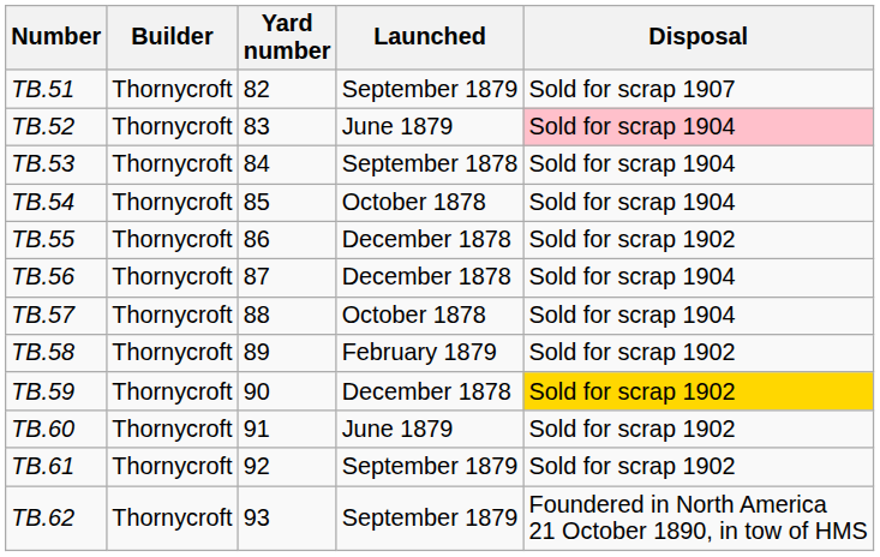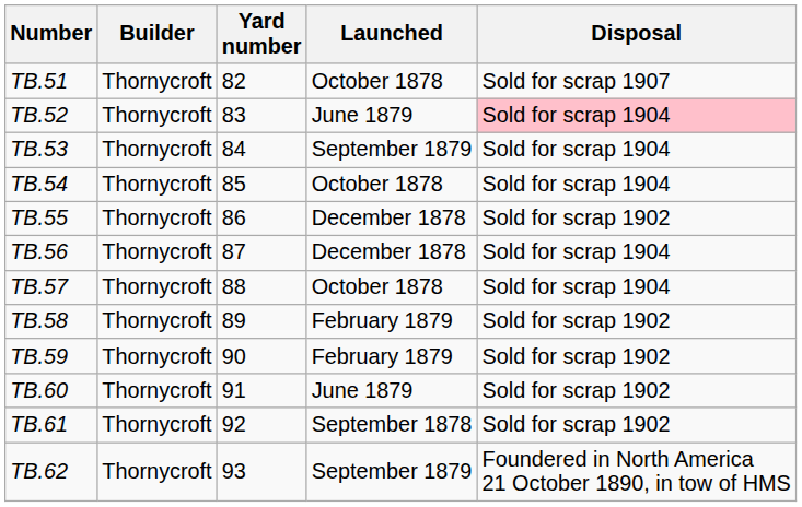TB.51 | Launched: September 1879 -> October 1878
TB.53 | Launched: September 1878 -> September 1879
TB.59 | Launched: December 1878 -> February 1879
TB.59 | Disposal: gold background -> no background
TB.61 | Launched: September 1879 -> September 1878
